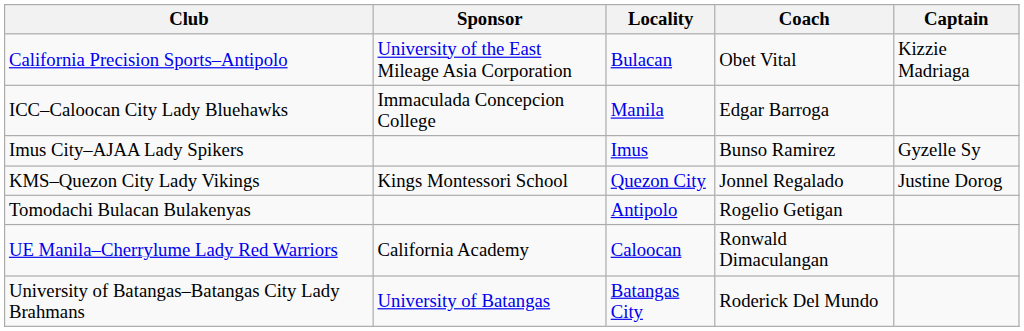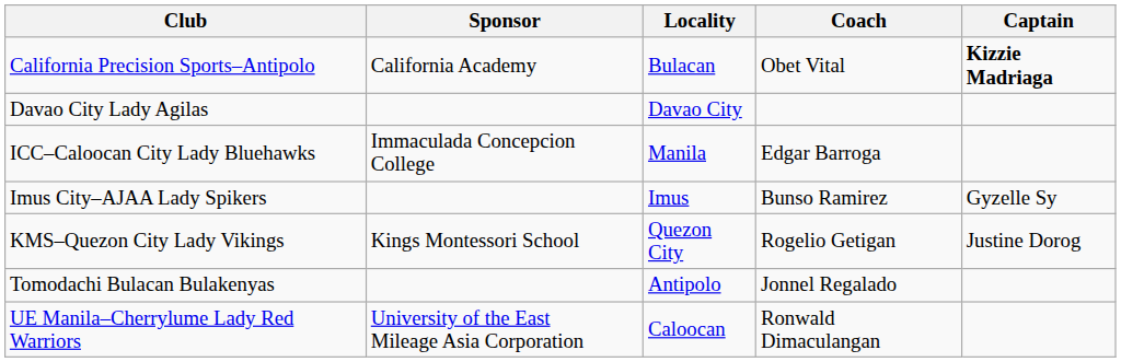California Precision Sports–Antipolo | Sponsor: University of the East Mileage Asia Corporation -> California Academy
California Precision Sports–Antipolo | Captain: normal -> bold
+ row: Davao City Lady Agilas | Davao City
KMS–Quezon City Lady Vikings | Coach: Jonnel Regalado -> Rogelio Getigan
Tomodachi Bulacan Bulakenyas | Coach: Rogelio Getigan -> Jonnel Regalado
UE Manila–Cherrylume Lady Red Warriors | Sponsor: California Academy -> University of the East Mileage Asia Corporation
- row: University of Batangas–Batangas City Lady Brahmans | University of Batangas | Batangas City | Roderick Del Mundo
